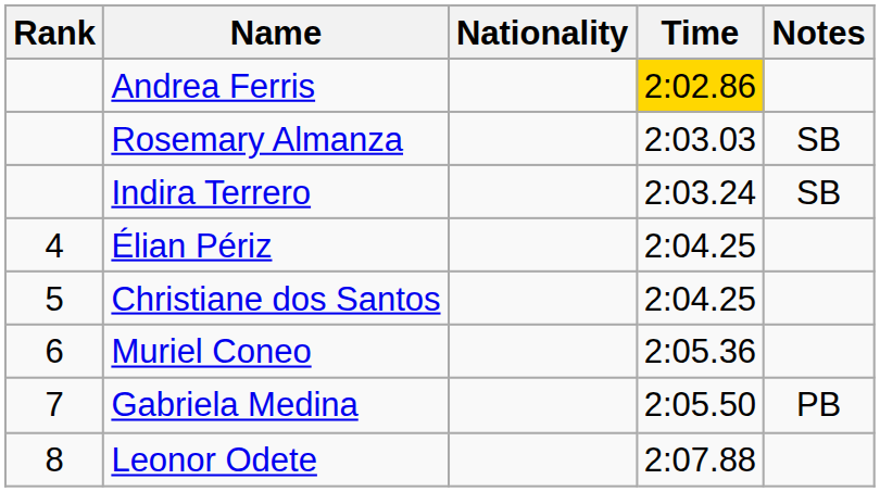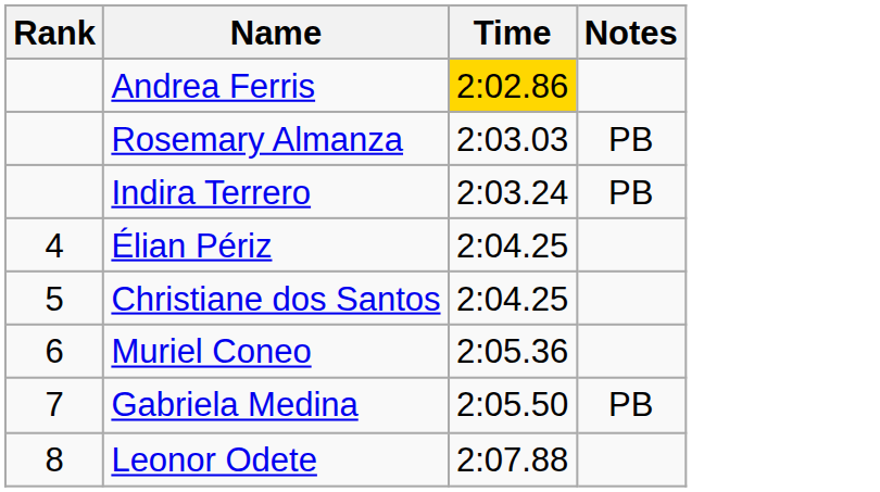- column: Nationality
Rosemary Almanza | Notes: SB -> PB
Indira Terrero | Notes: SB -> PB
